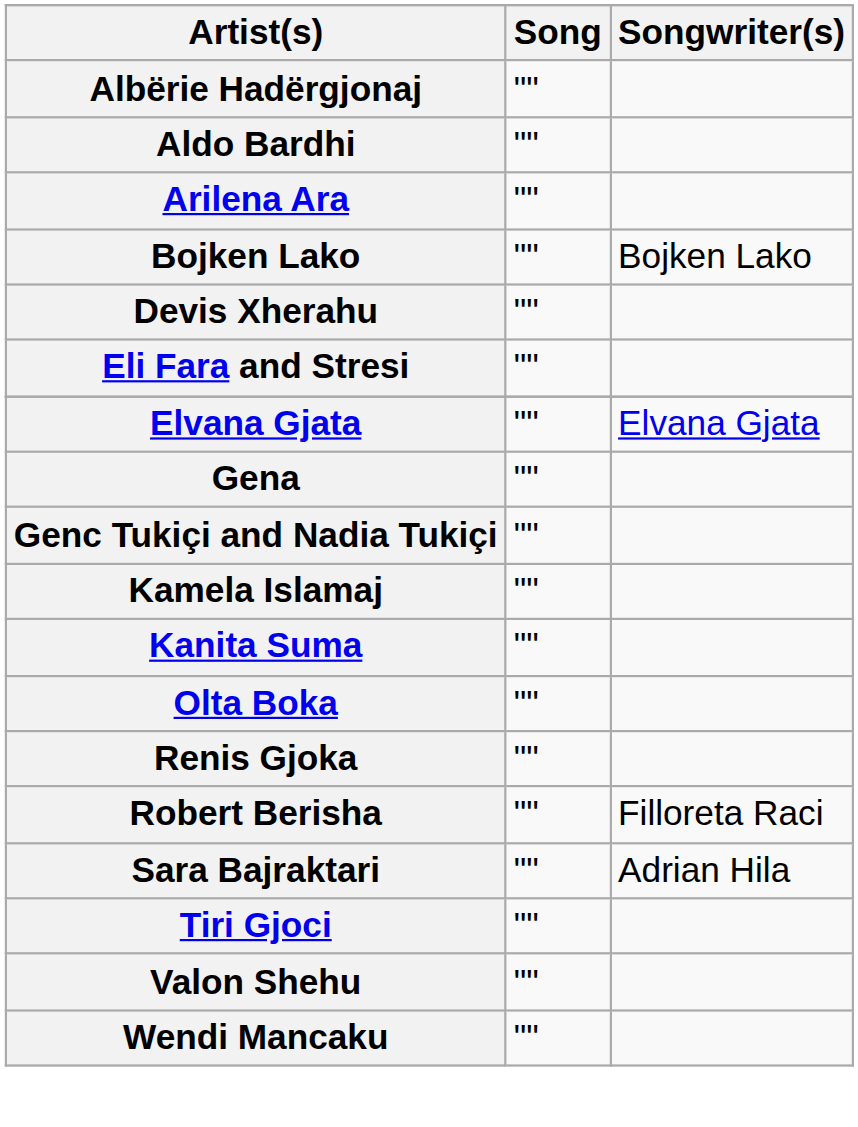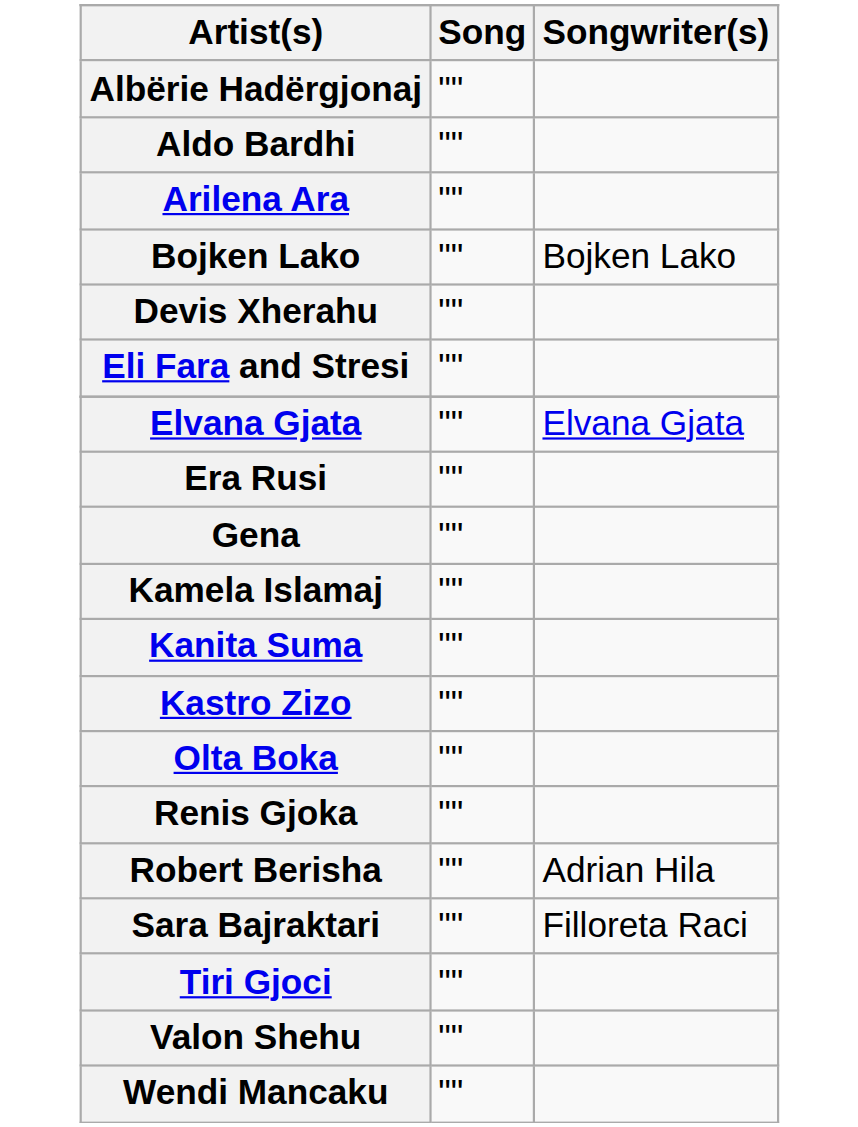+ row: Era Rusi | ""
- row: Genc Tukiçi and Nadia Tukiçi | ""
+ row: Kastro Zizo | ""
Robert Berisha | Songwriter(s): Filloreta Raci -> Adrian Hila
Sara Bajraktari | Songwriter(s): Adrian Hila -> Filloreta Raci
